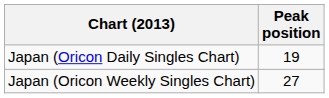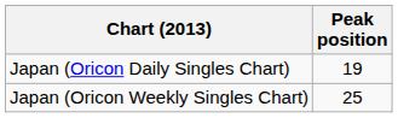Japan (Oricon Weekly Singles Chart) | Peak position: 27 -> 25
